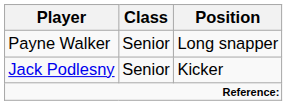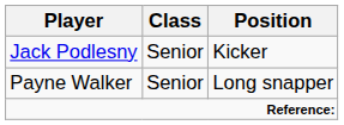rows swapped: Jack Podlesny <-> Payne Walker
